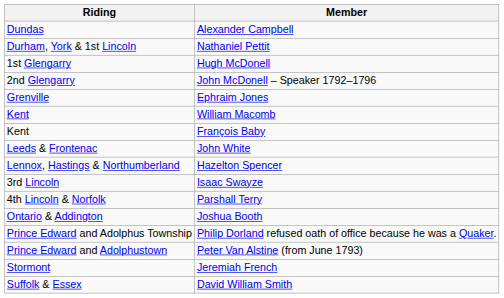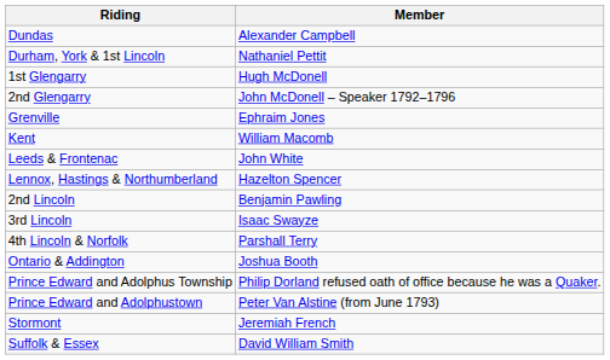- row: Kent | François Baby
+ row: 2nd Lincoln | Benjamin Pawling
